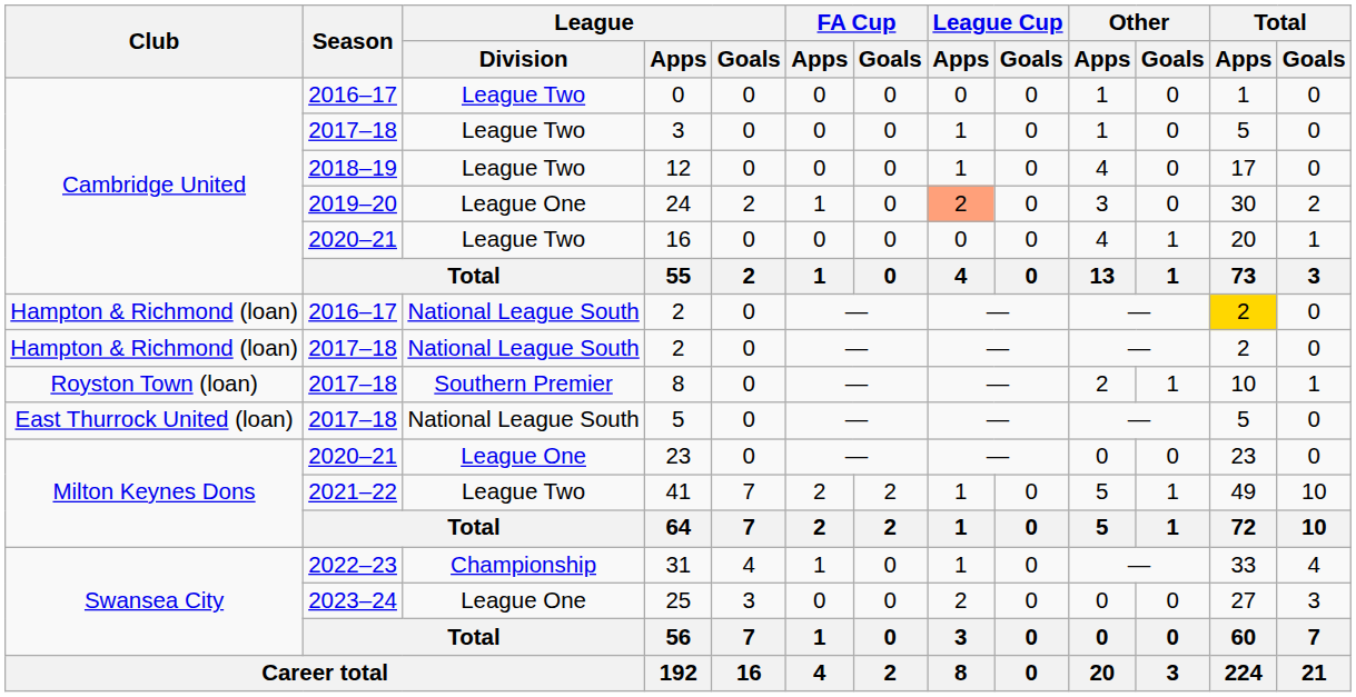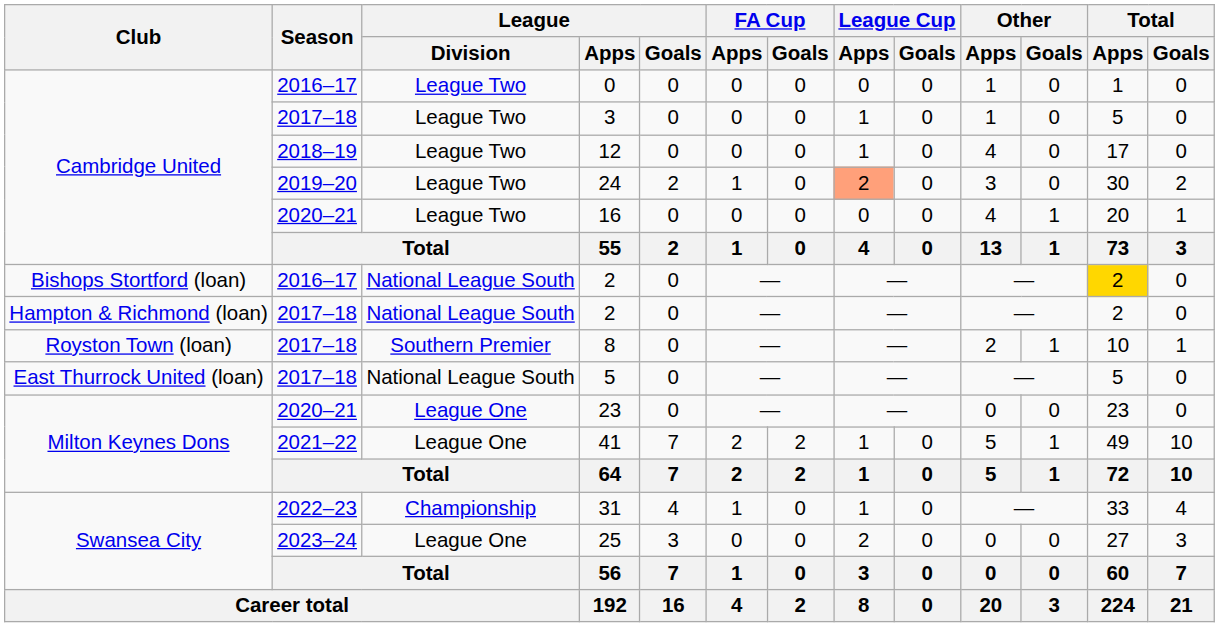24 | League / Division: League One -> League Two
2016–17 / 2 | Club: Hampton & Richmond (loan) -> Bishops Stortford (loan)
41 | League / Division: League Two -> League One
